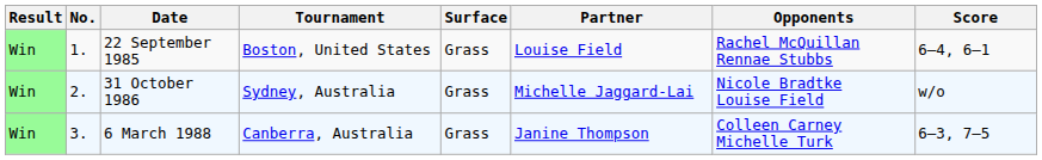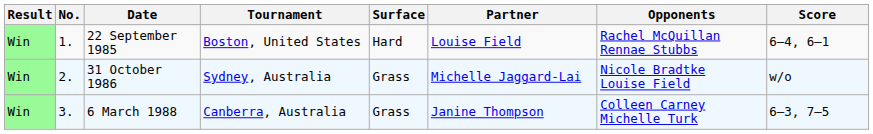22 September 1985 | Surface: Grass -> Hard
